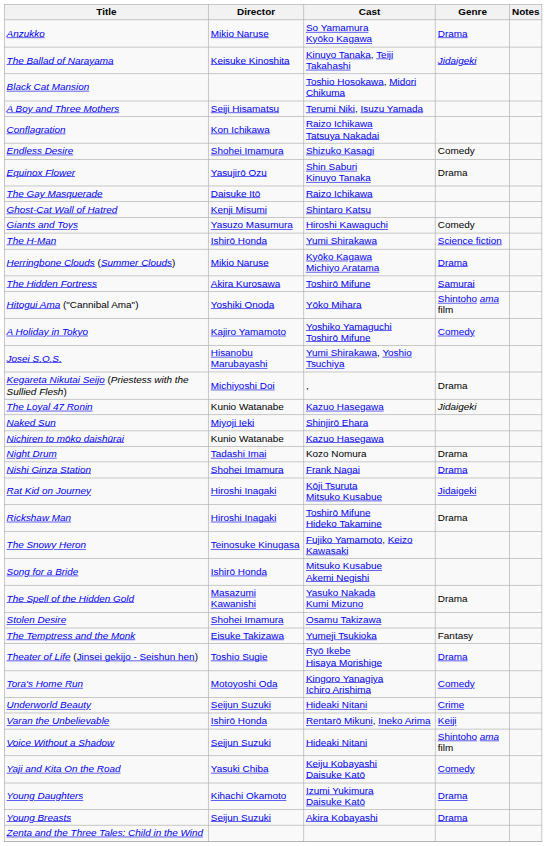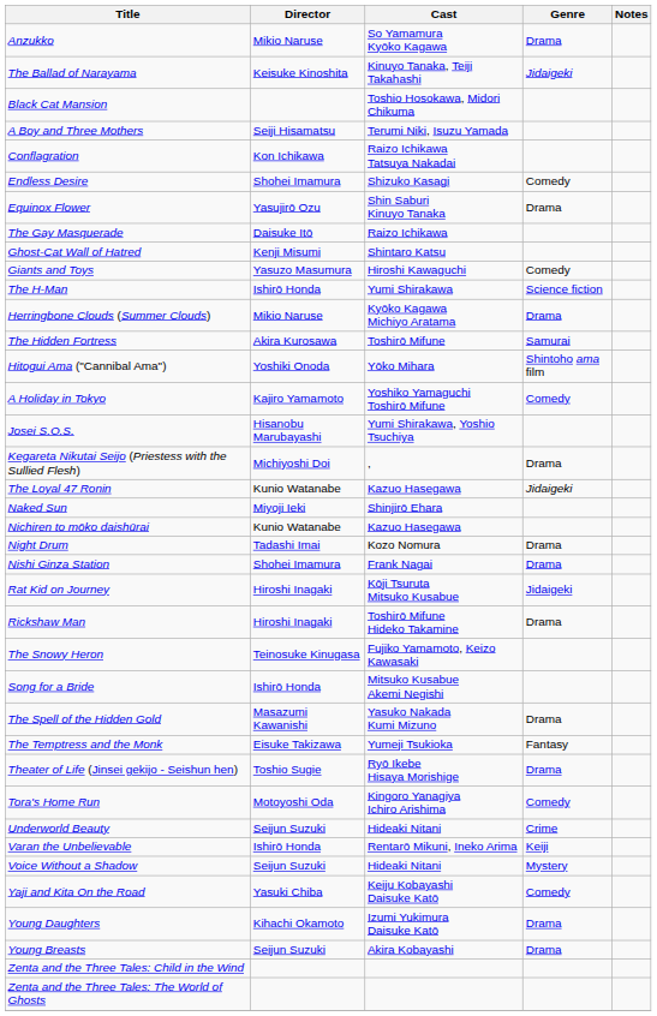- row: Stolen Desire | Shohei Imamura | Osamu Takizawa
Voice Without a Shadow | Genre: Shintoho ama film -> Mystery
+ row: Zenta and the Three Tales: The World of Ghosts
